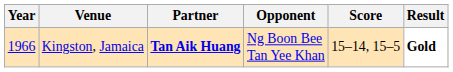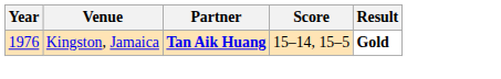- column: Opponent | Ng Boon Bee Tan Yee Khan
Kingston, Jamaica | Year: 1966 -> 1976
